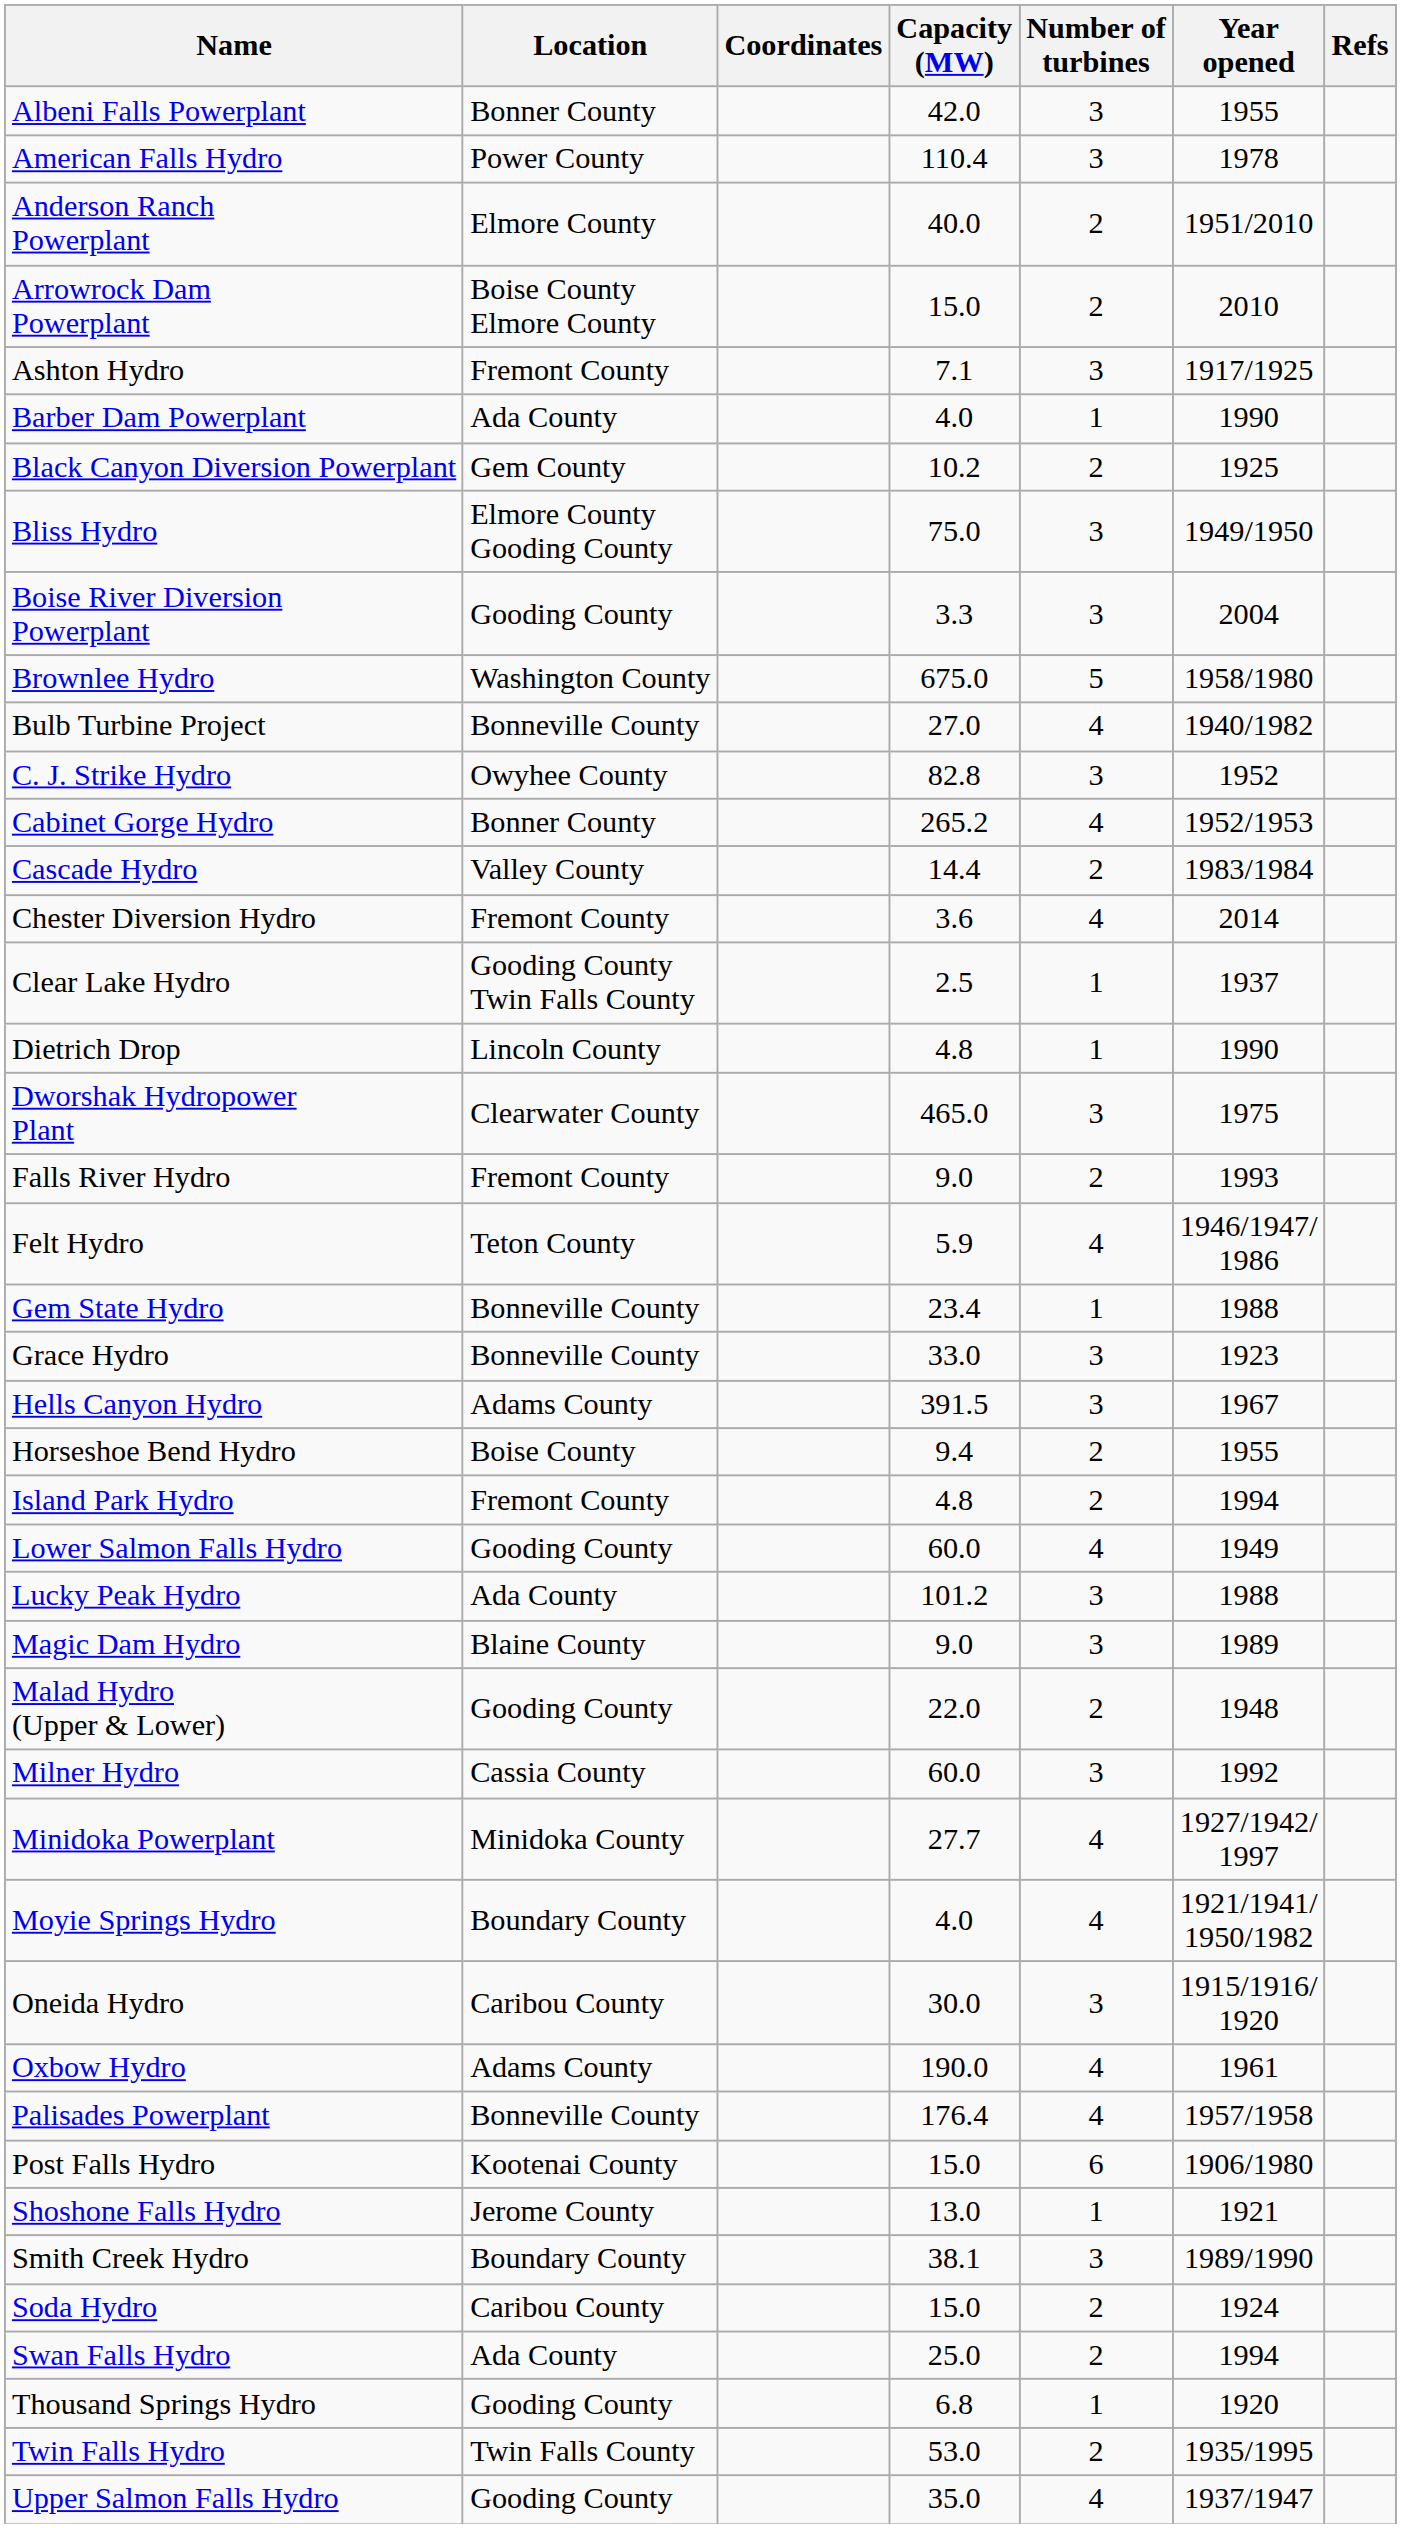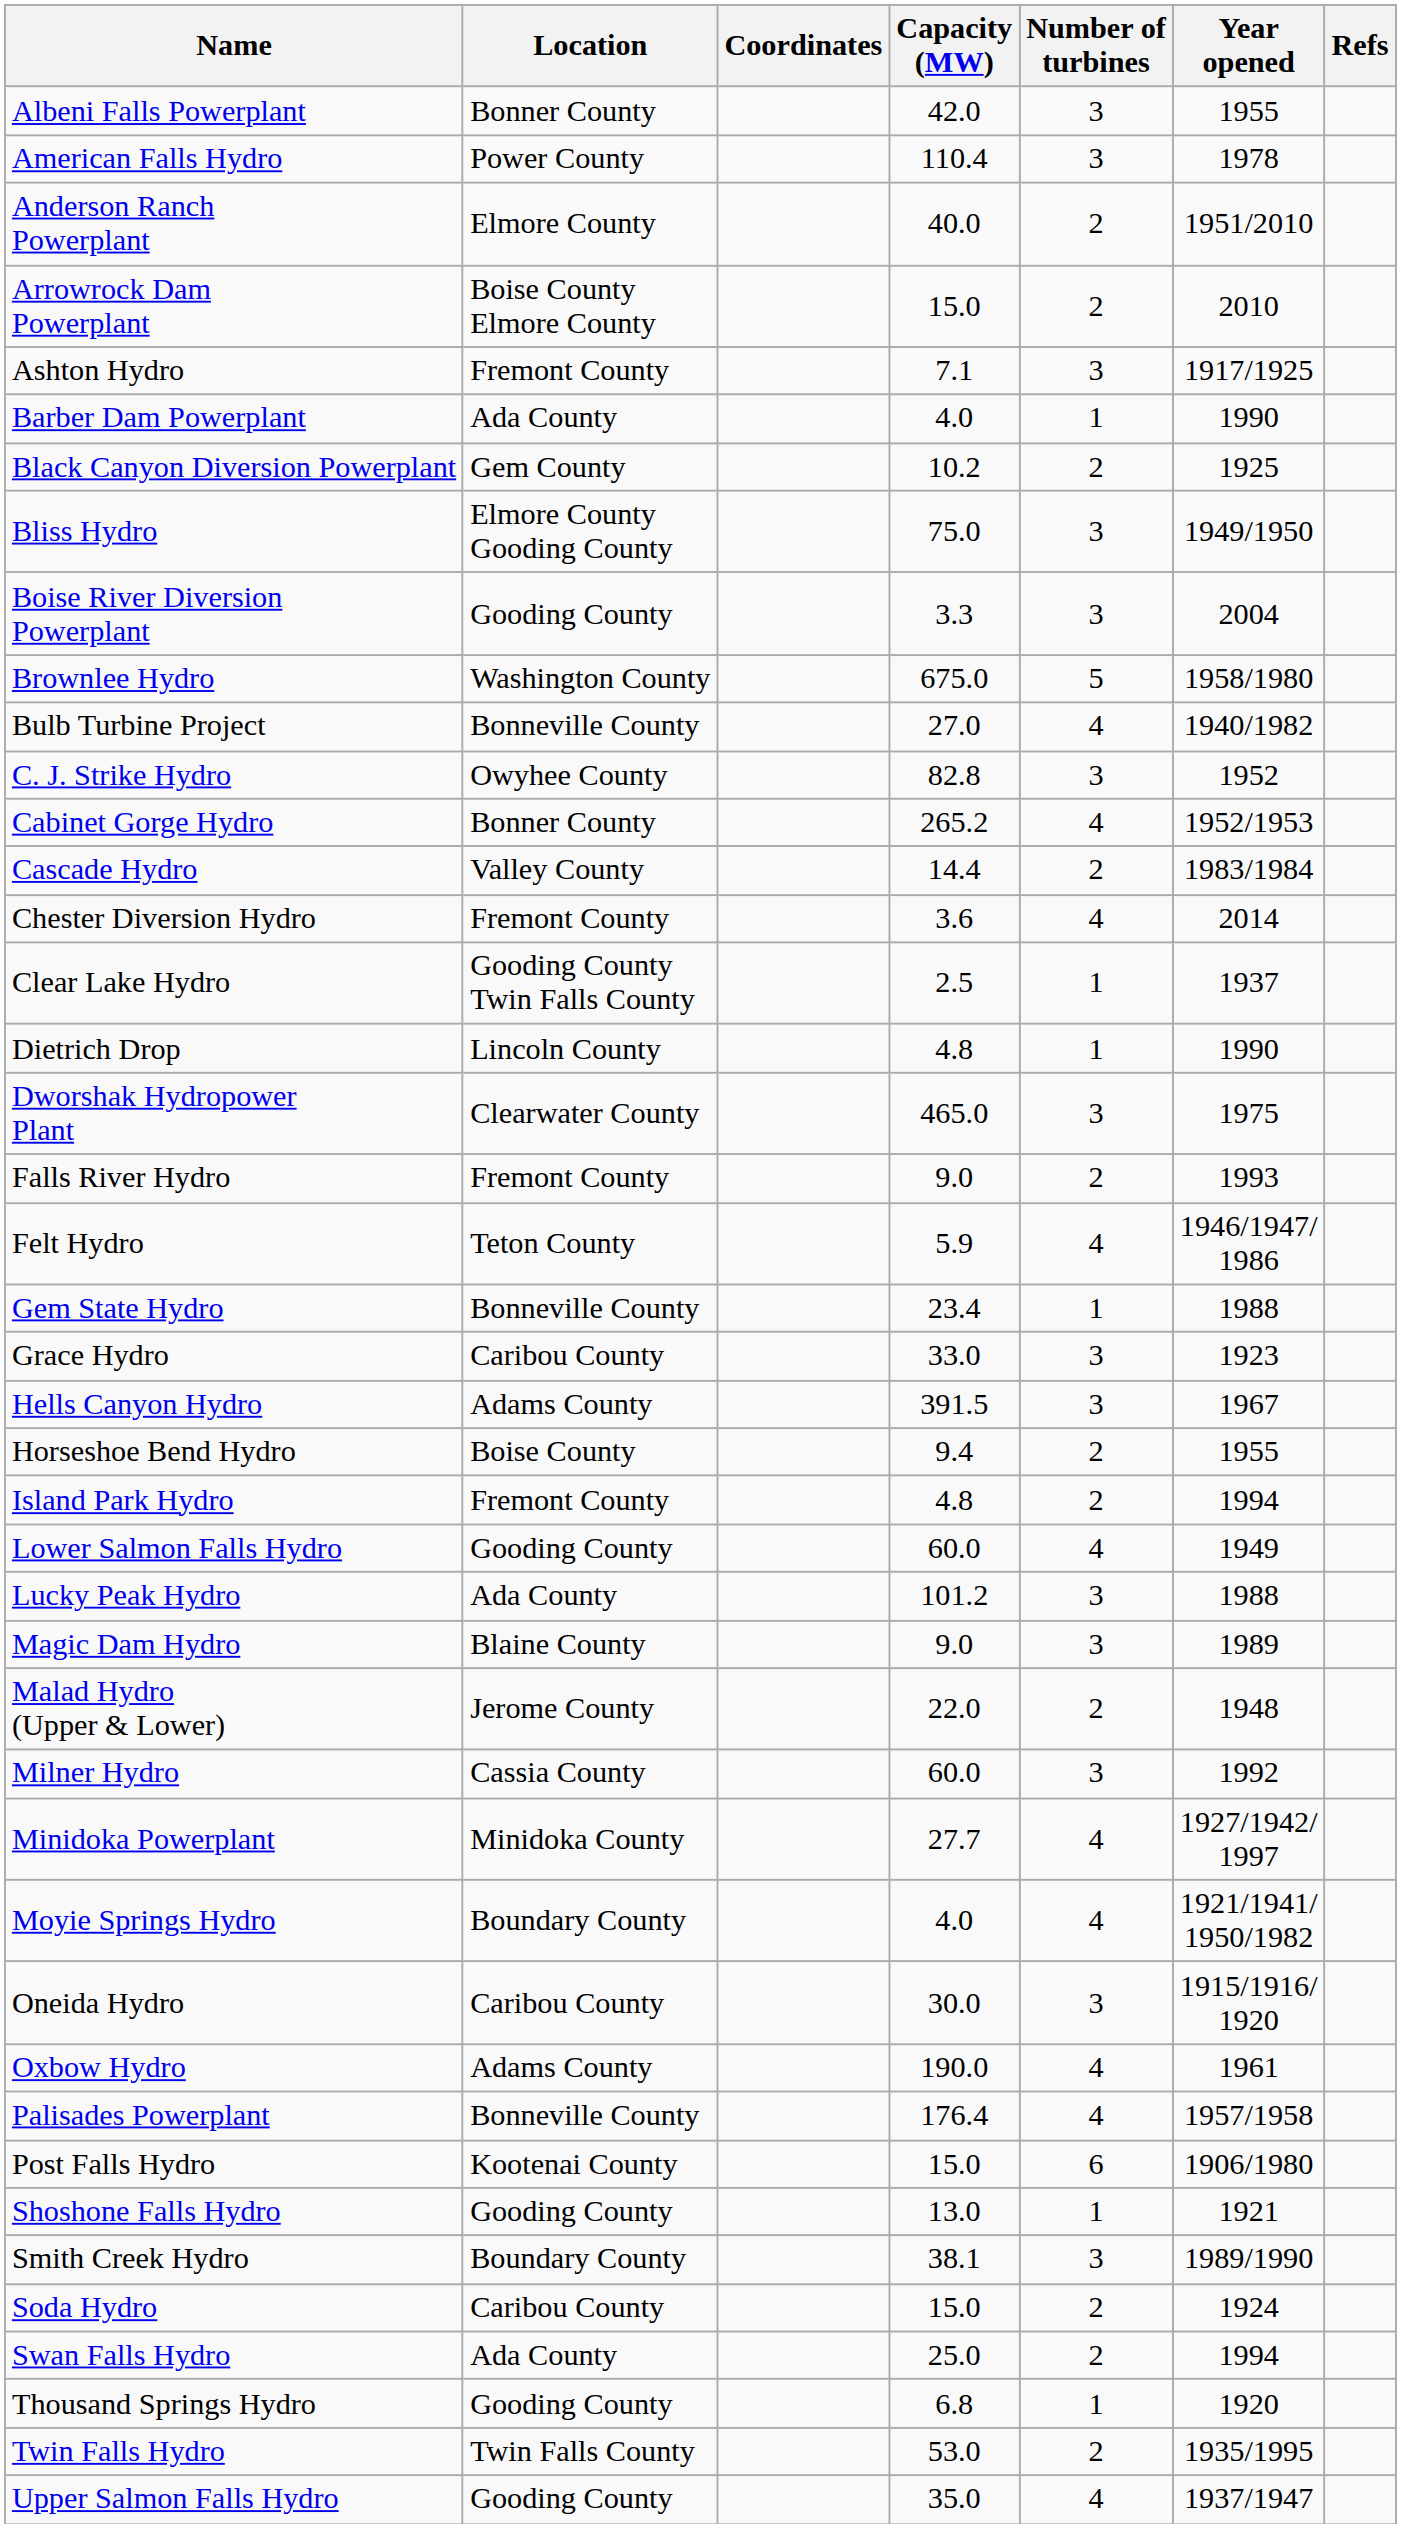Grace Hydro | Location: Bonneville County -> Caribou County
Malad Hydro (Upper & Lower) | Location: Gooding County -> Jerome County
Shoshone Falls Hydro | Location: Jerome County -> Gooding County
